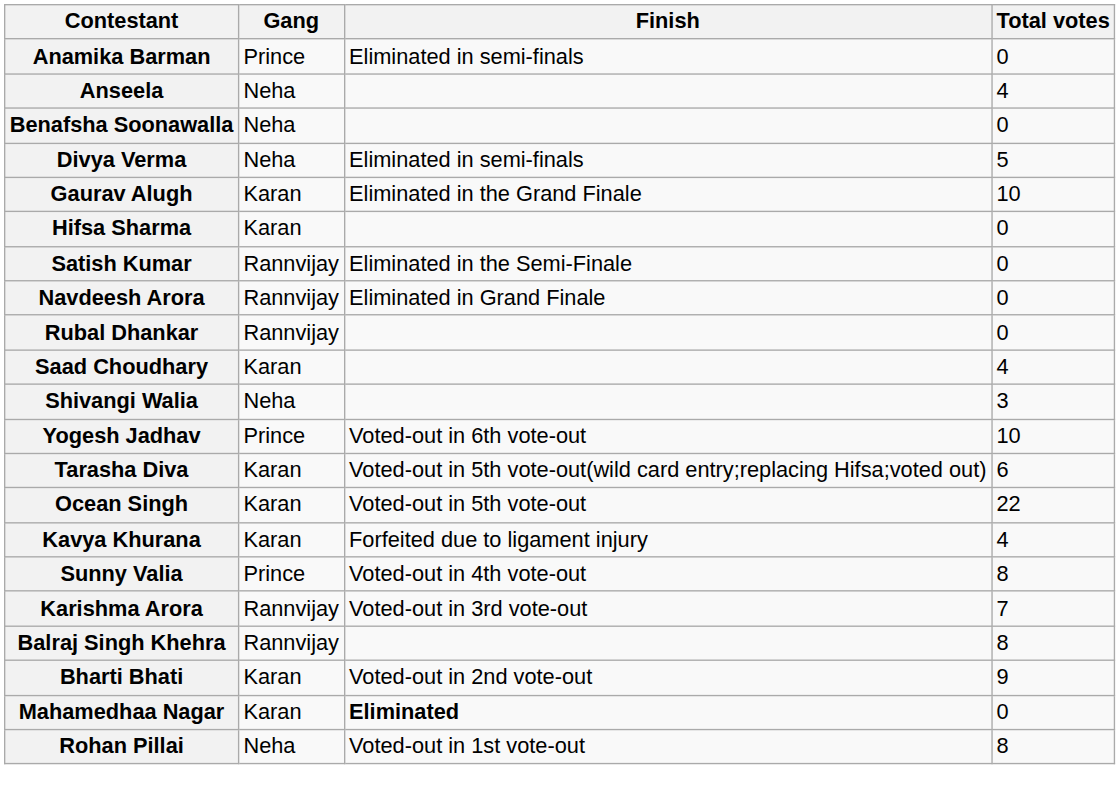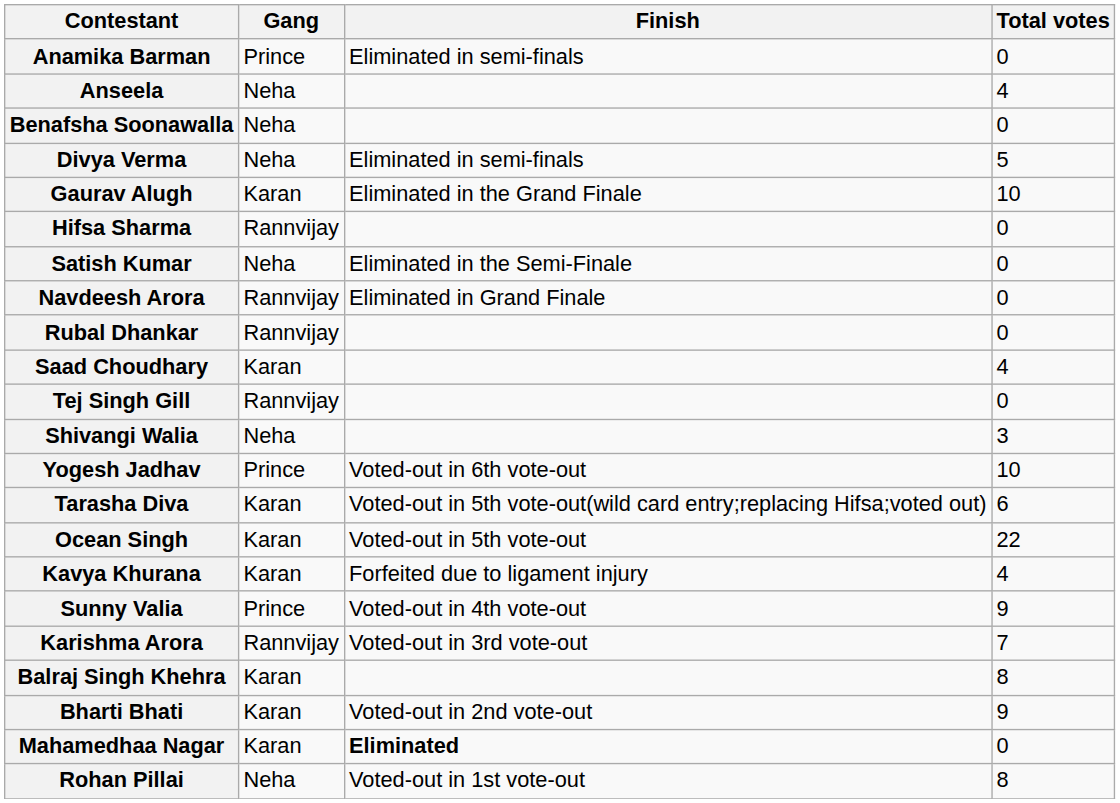Hifsa Sharma | Gang: Karan -> Rannvijay
Satish Kumar | Gang: Rannvijay -> Neha
+ row: Tej Singh Gill | Rannvijay | 0
Sunny Valia | Total votes: 8 -> 9
Balraj Singh Khehra | Gang: Rannvijay -> Karan
